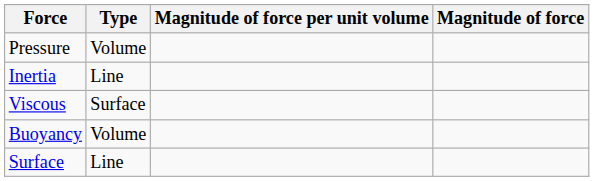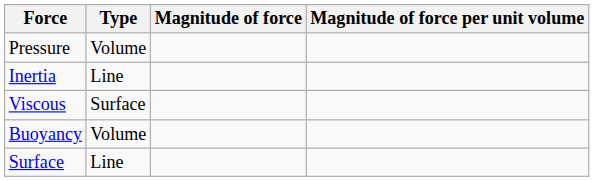columns swapped: Magnitude of force <-> Magnitude of force per unit volume
